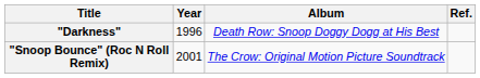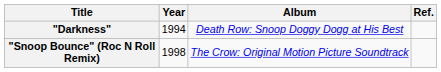"Darkness" | Year: 1996 -> 1994
"Snoop Bounce" (Roc N Roll Remix) | Year: 2001 -> 1998
